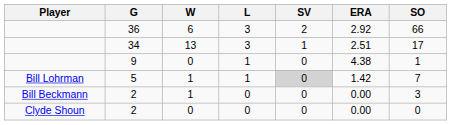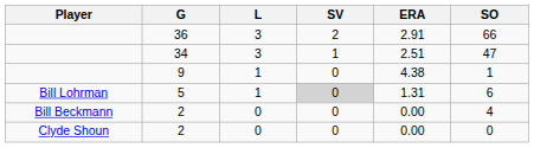- column: W | 6 | 13 | 0 | 1 | 1 | 0
36 | ERA: 2.92 -> 2.91
34 | SO: 17 -> 47
5 | ERA: 1.42 -> 1.31
5 | SO: 7 -> 6
Bill Beckmann / 2 | SO: 3 -> 4
